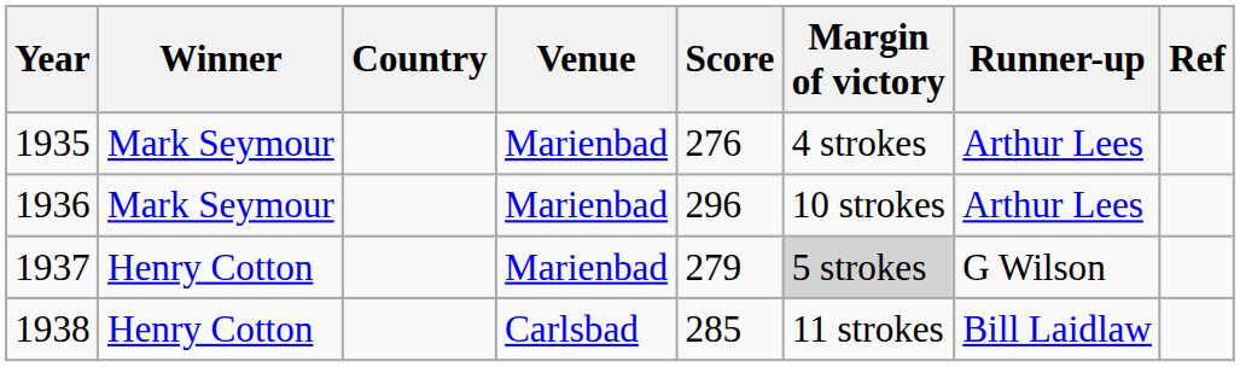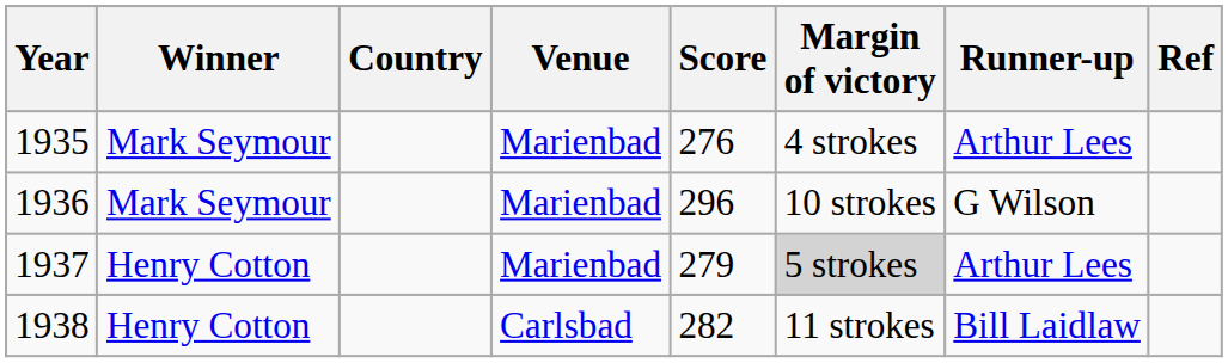1936 | Runner-up: Arthur Lees -> G Wilson
1937 | Runner-up: G Wilson -> Arthur Lees
1938 | Score: 285 -> 282
